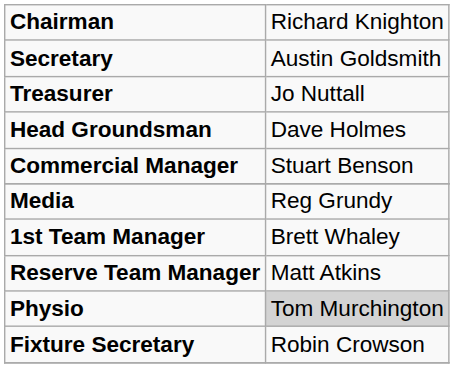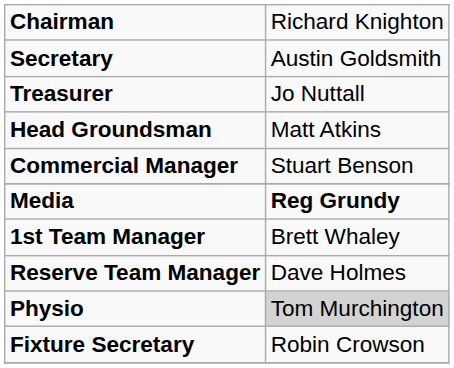Head Groundsman | column 2: Dave Holmes -> Matt Atkins
Media | column 2: normal -> bold
Reserve Team Manager | column 2: Matt Atkins -> Dave Holmes
